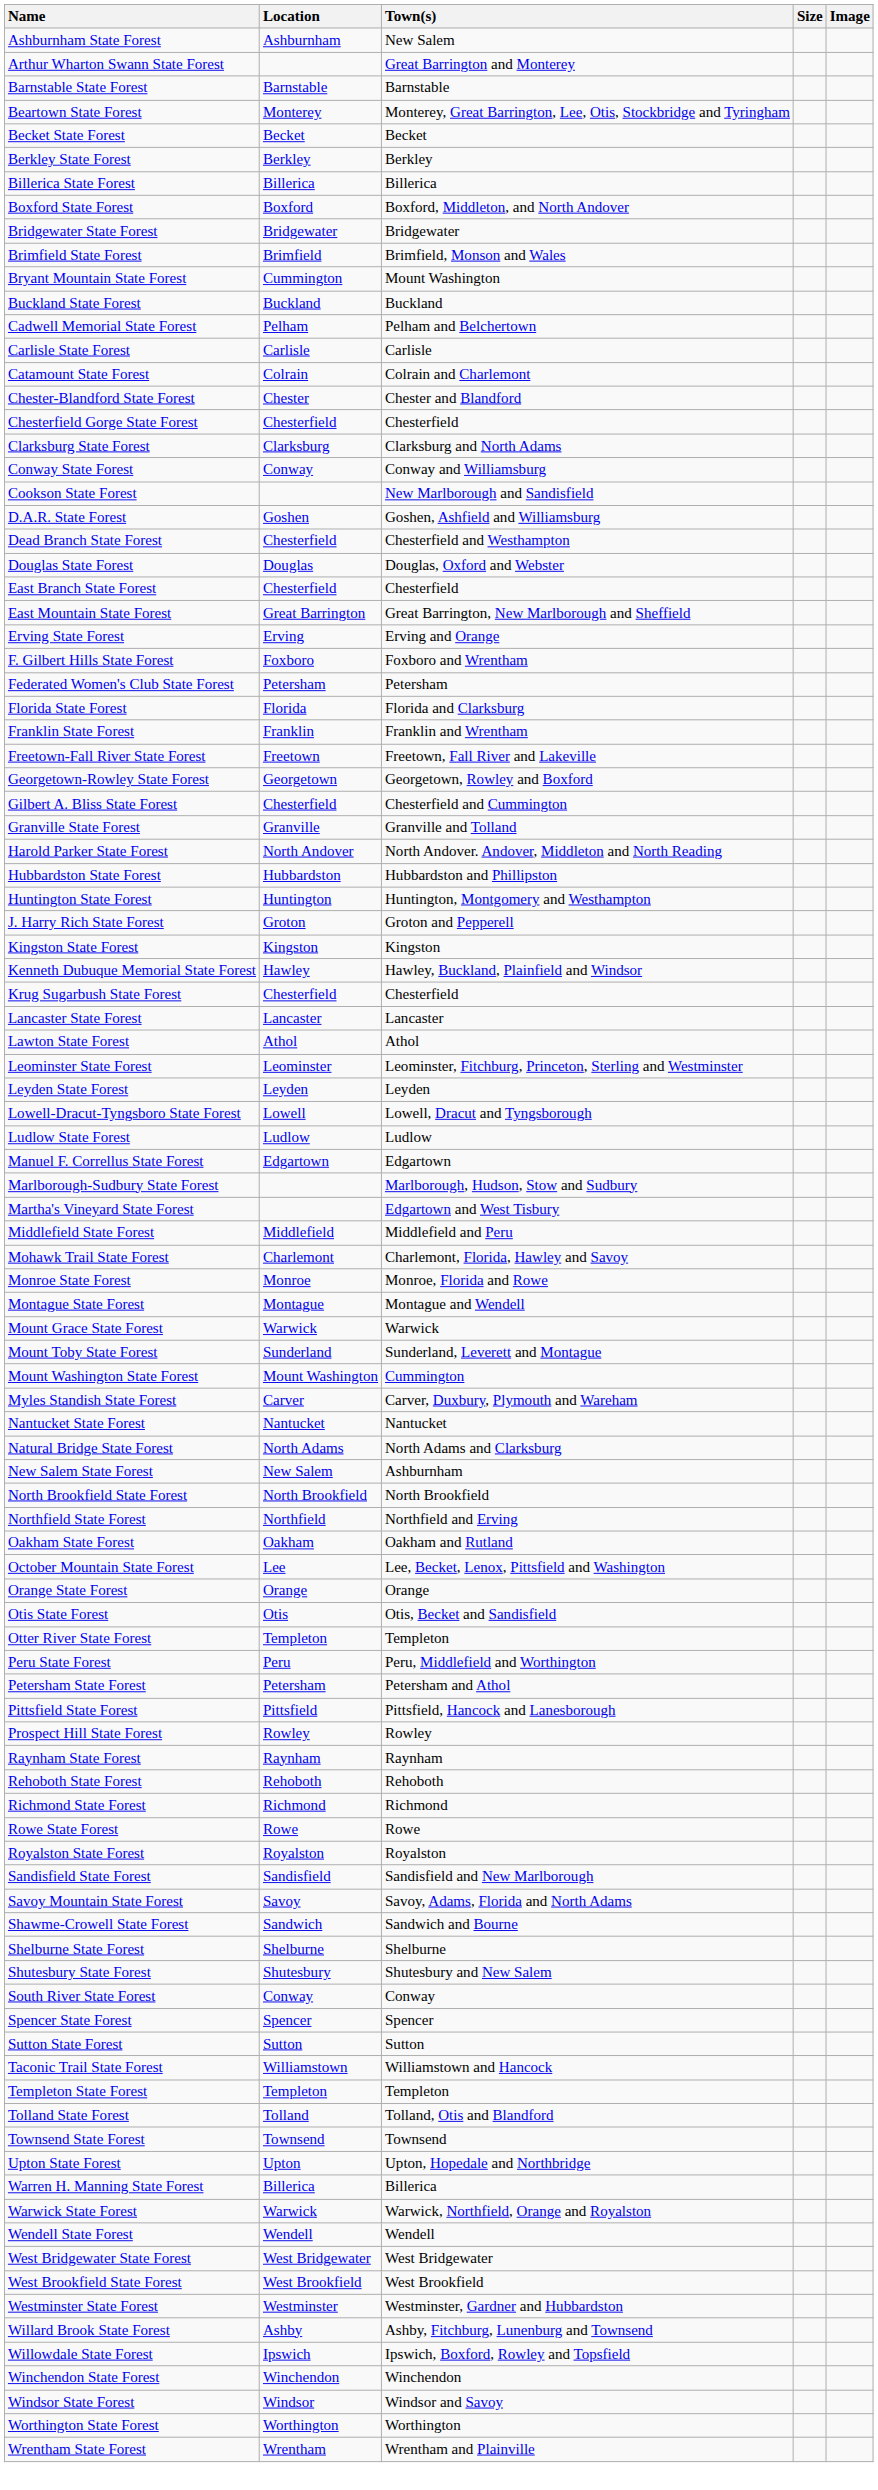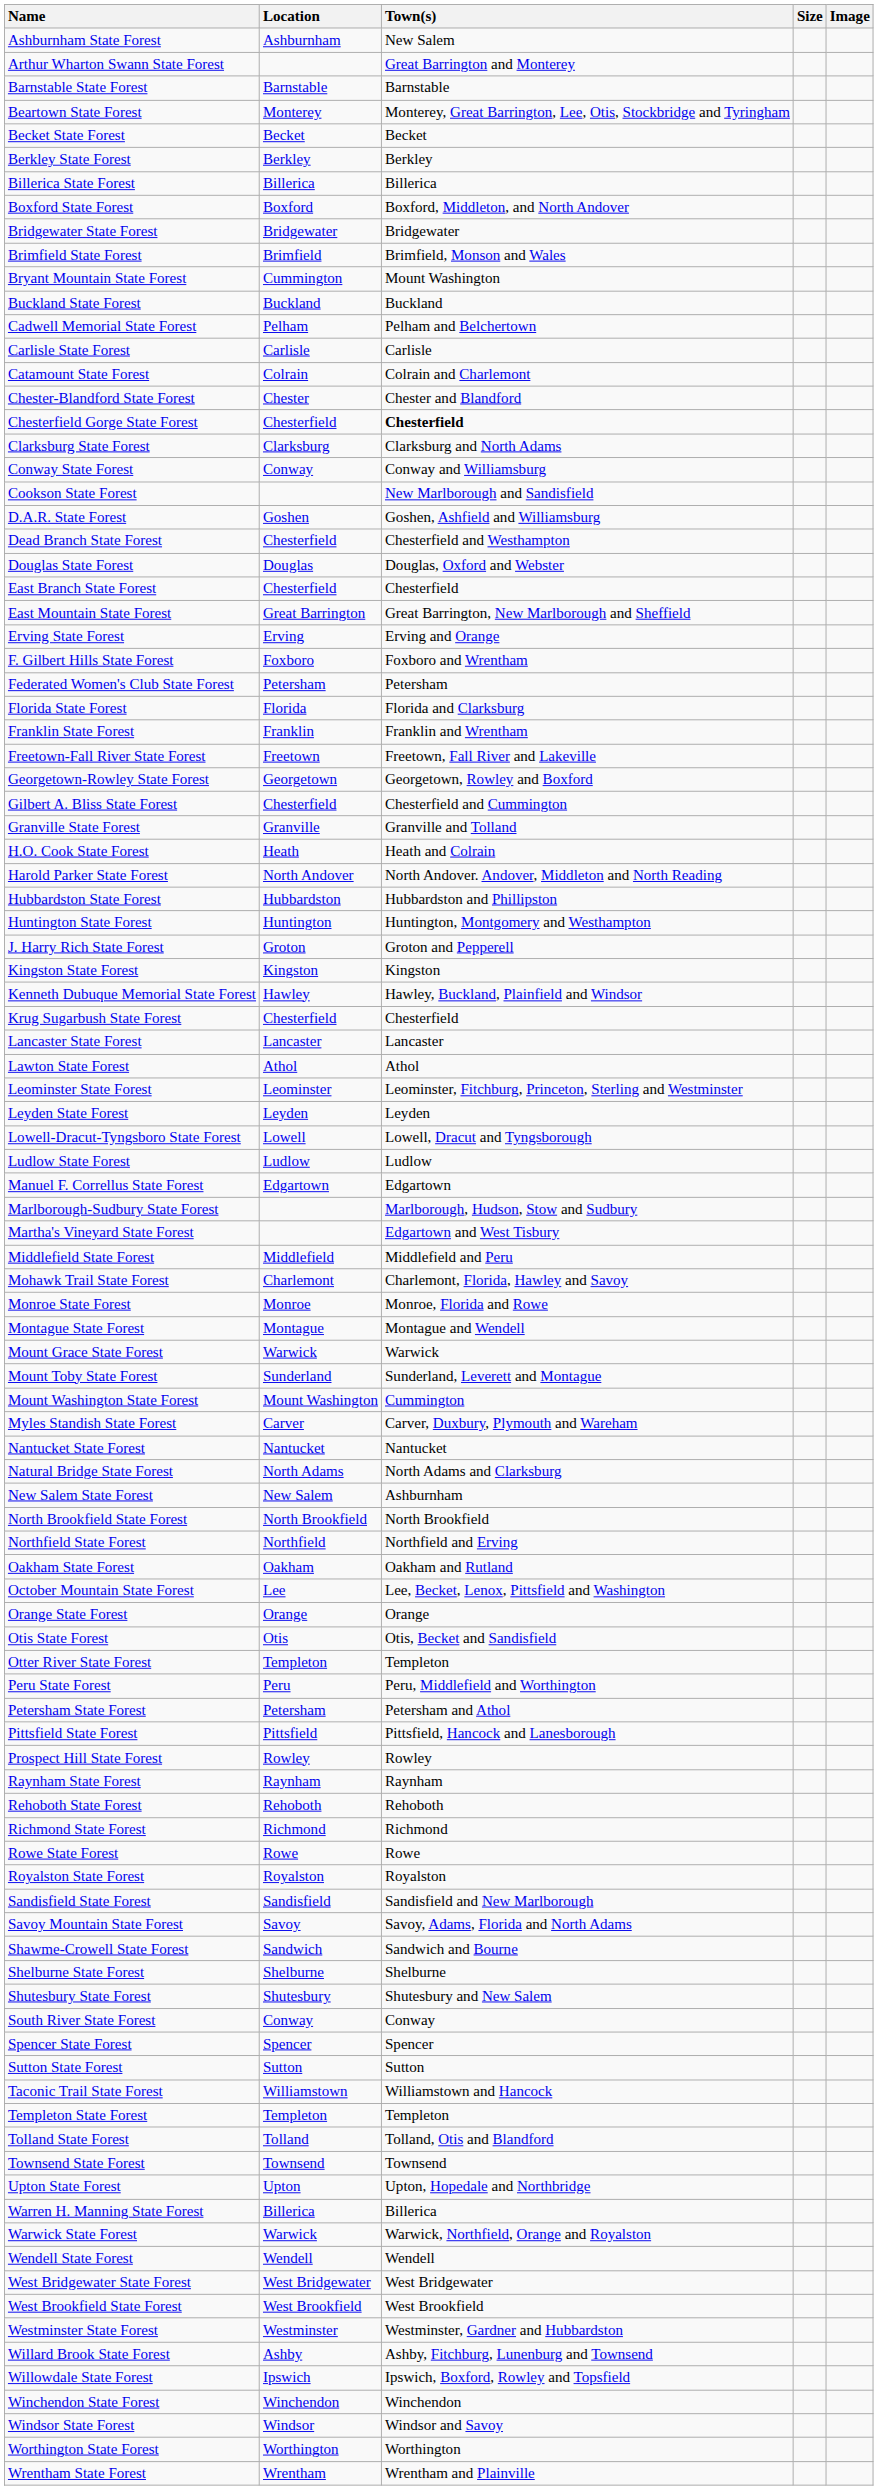Chesterfield Gorge State Forest | Town(s): normal -> bold
+ row: H.O. Cook State Forest | Heath | Heath and Colrain
